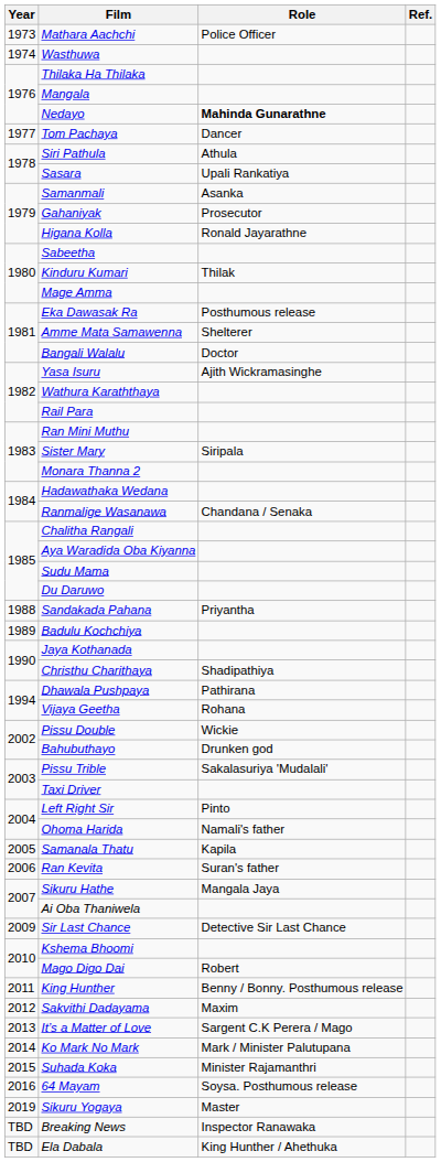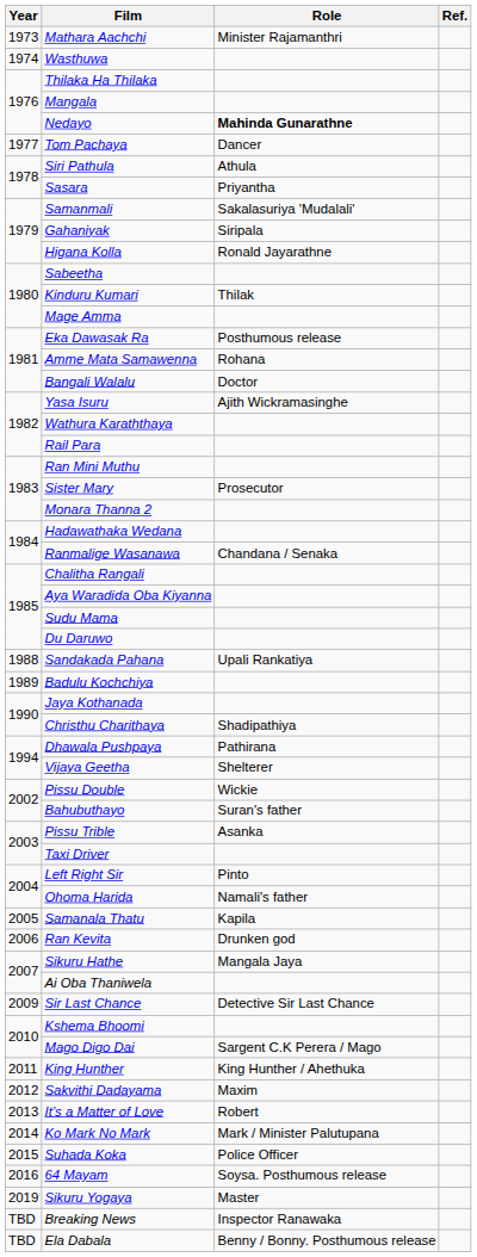Mathara Aachchi | Role: Police Officer -> Minister Rajamanthri
Sasara | Role: Upali Rankatiya -> Priyantha
Samanmali | Role: Asanka -> Sakalasuriya 'Mudalali'
Gahaniyak | Role: Prosecutor -> Siripala
Amme Mata Samawenna | Role: Shelterer -> Rohana
Sister Mary | Role: Siripala -> Prosecutor
Sandakada Pahana | Role: Priyantha -> Upali Rankatiya
Vijaya Geetha | Role: Rohana -> Shelterer
Bahubuthayo | Role: Drunken god -> Suran's father
Pissu Trible | Role: Sakalasuriya 'Mudalali' -> Asanka
Ran Kevita | Role: Suran's father -> Drunken god
Mago Digo Dai | Role: Robert -> Sargent C.K Perera / Mago
King Hunther | Role: Benny / Bonny. Posthumous release -> King Hunther / Ahethuka
It’s a Matter of Love | Role: Sargent C.K Perera / Mago -> Robert
Suhada Koka | Role: Minister Rajamanthri -> Police Officer
Ela Dabala | Role: King Hunther / Ahethuka -> Benny / Bonny. Posthumous release
